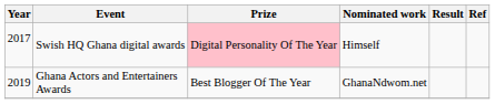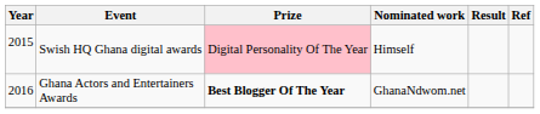Swish HQ Ghana digital awards | Year: 2017 -> 2015
Ghana Actors and Entertainers Awards | Year: 2019 -> 2016
Ghana Actors and Entertainers Awards | Prize: normal -> bold
